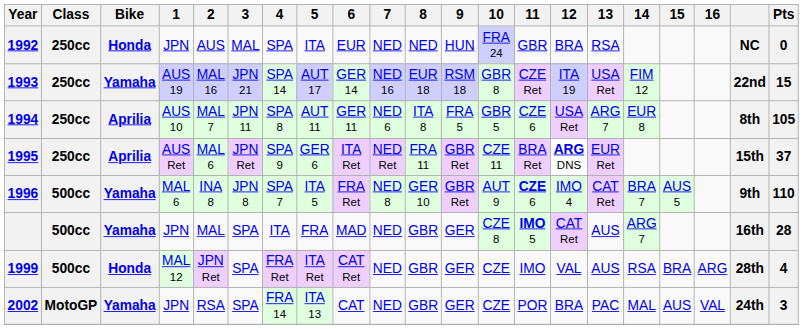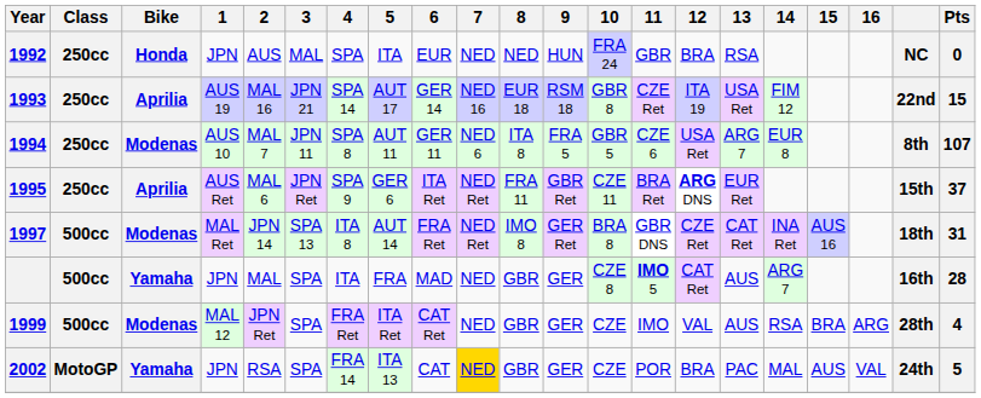1993 | Bike: Yamaha -> Aprilia
1994 | Bike: Aprilia -> Modenas
1994 | Pts: 105 -> 107
- row: 1996 | 500cc | Yamaha | MAL 6 | INA 8 | JPN 8 | SPA 7 | ITA 5 | FRA Ret | NED 8 | GER 10 | GBR Ret | AUT 9 | CZE 6 | IMO 4 | CAT Ret | BRA 7 | AUS 5 | 9th | 110
+ row: 1997 | 500cc | Modenas | MAL Ret | JPN 14 | SPA 13 | ITA 8 | AUT 14 | FRA Ret | NED Ret | IMO 8 | GER Ret | BRA 8 | GBR DNS | CZE Ret | CAT Ret | INA Ret | AUS 16 | 18th | 31
1999 | Bike: Honda -> Modenas
2002 | 7: no background -> gold background
2002 | Pts: 3 -> 5
